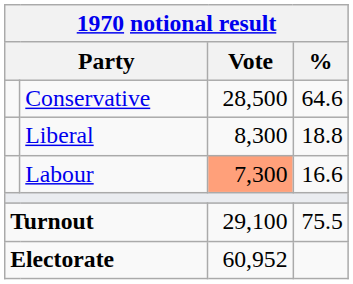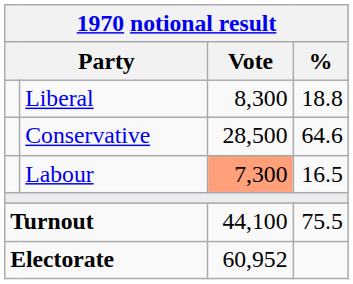rows swapped: Conservative <-> Liberal
Labour | %: 16.6 -> 16.5
Turnout | Vote: 29,100 -> 44,100
